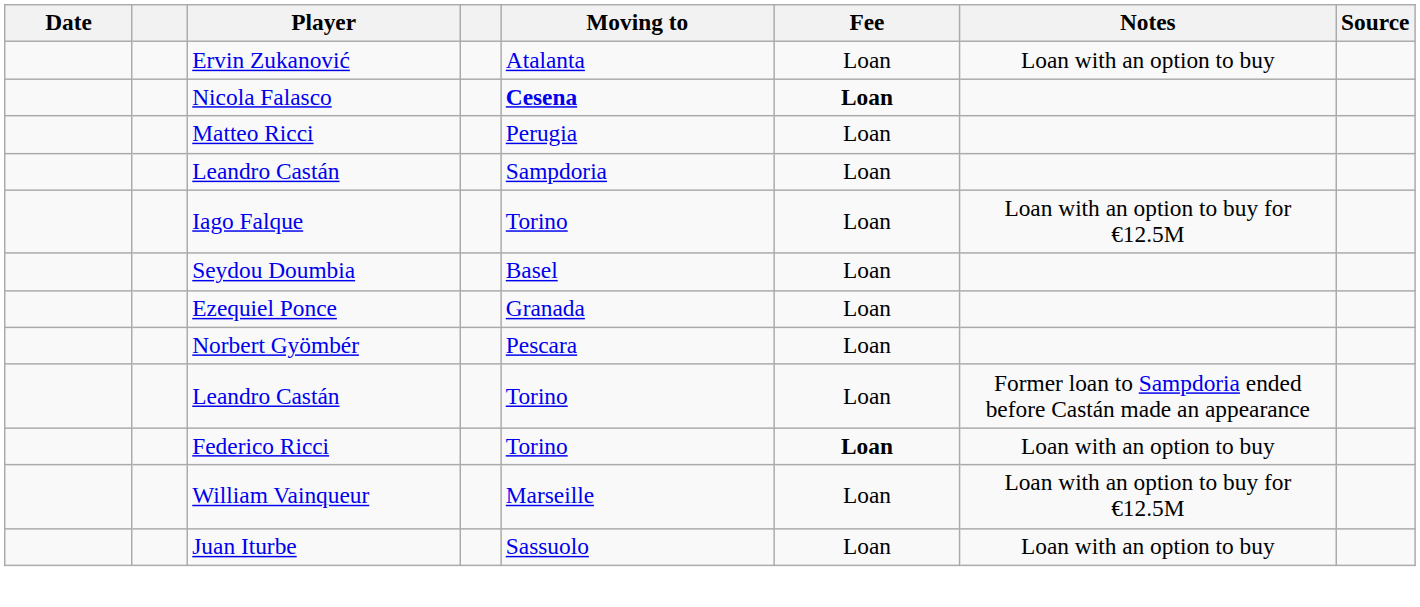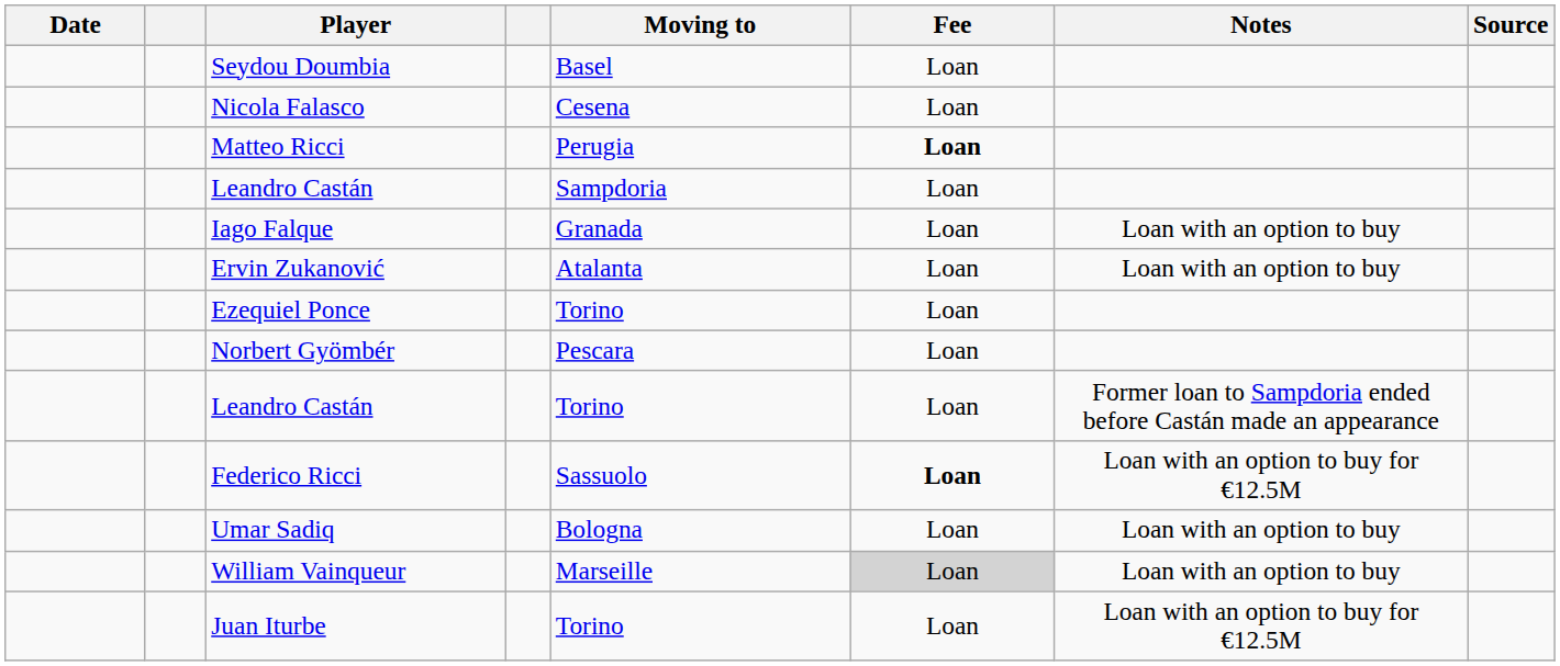rows swapped: Seydou Doumbia <-> Ervin Zukanović
Nicola Falasco | Moving to: bold -> normal
Nicola Falasco | Fee: bold -> normal
Matteo Ricci | Fee: normal -> bold
Iago Falque | Moving to: Torino -> Granada
Iago Falque | Notes: Loan with an option to buy for €12.5M -> Loan with an option to buy
Ezequiel Ponce | Moving to: Granada -> Torino
Federico Ricci | Moving to: Torino -> Sassuolo
Federico Ricci | Notes: Loan with an option to buy -> Loan with an option to buy for €12.5M
+ row: Umar Sadiq | Bologna | Loan | Loan with an option to buy
William Vainqueur | Fee: no background -> lightgrey background
William Vainqueur | Notes: Loan with an option to buy for €12.5M -> Loan with an option to buy
Juan Iturbe | Moving to: Sassuolo -> Torino
Juan Iturbe | Notes: Loan with an option to buy -> Loan with an option to buy for €12.5M
